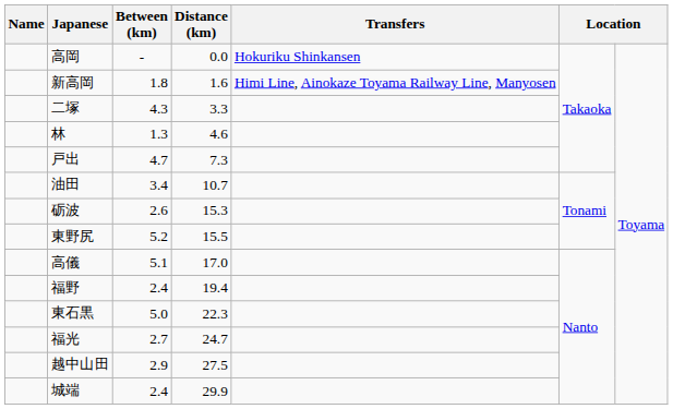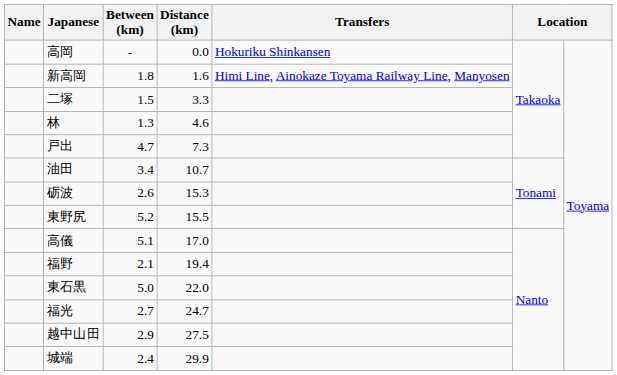二塚 | Between (km): 4.3 -> 1.5
福野 | Between (km): 2.4 -> 2.1
東石黒 | Distance (km): 22.3 -> 22.0
